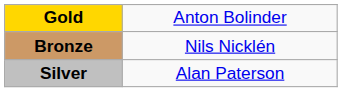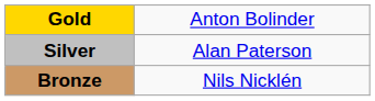rows swapped: Silver <-> Bronze
